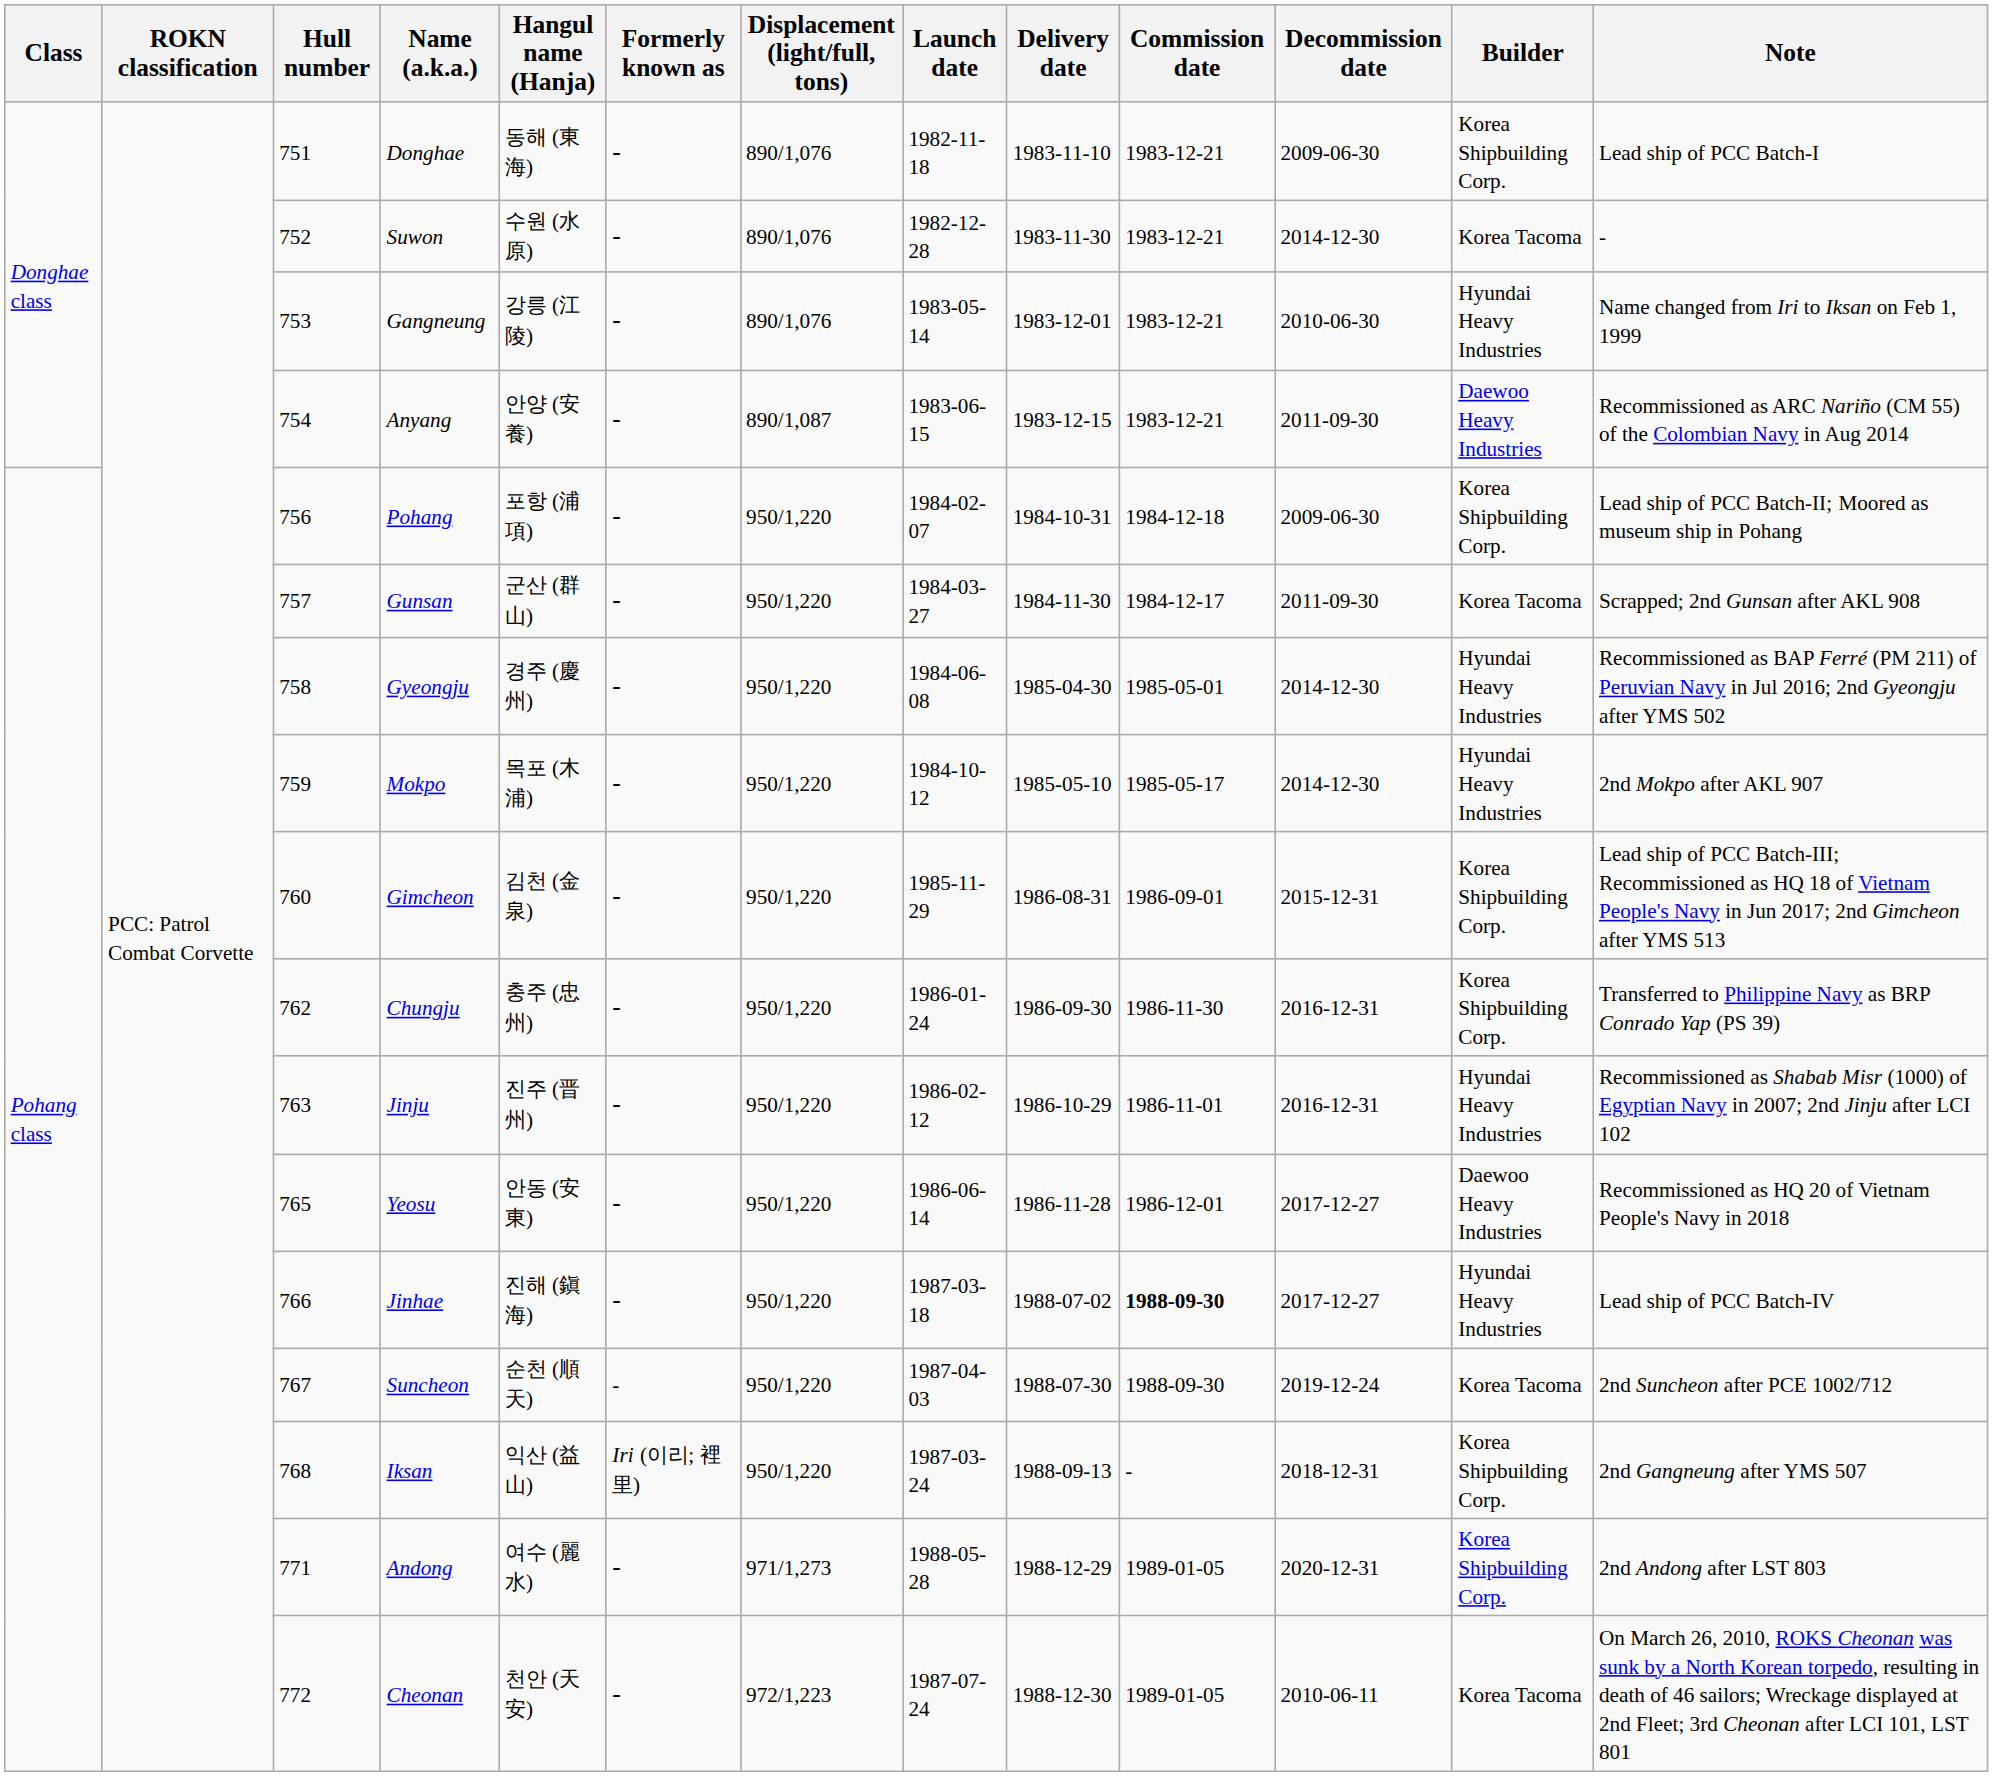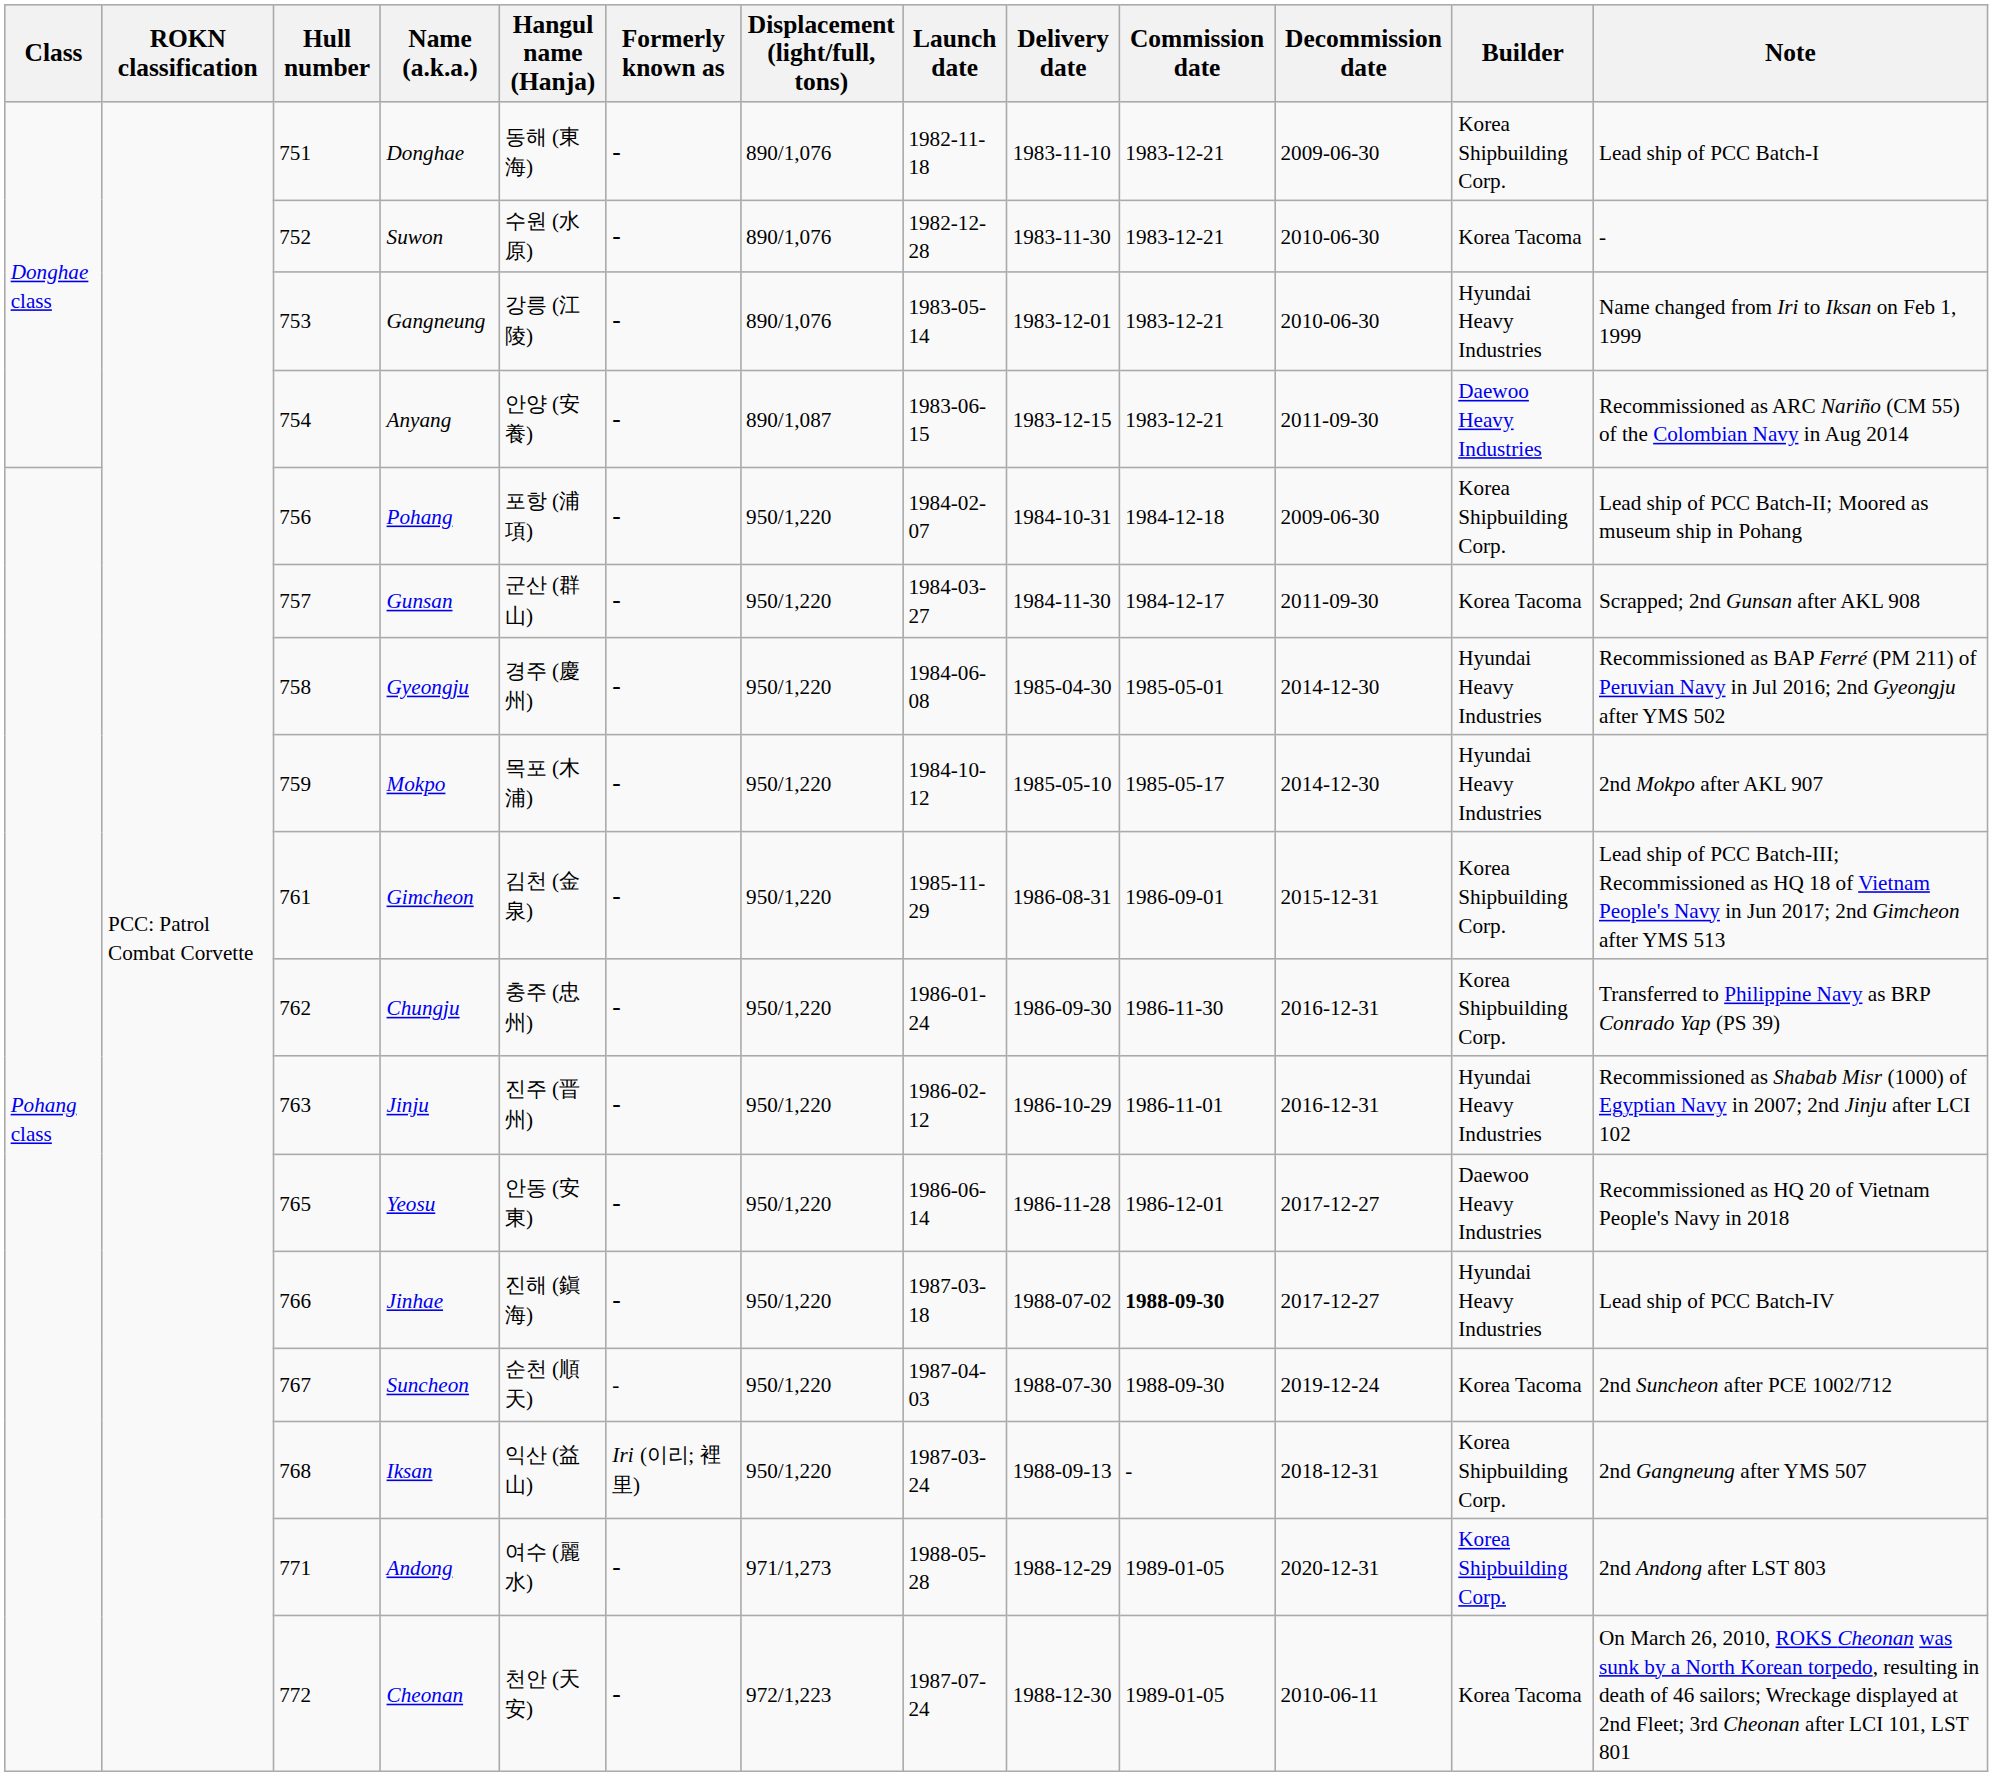Suwon | Decommission date: 2014-12-30 -> 2010-06-30
Gimcheon | Hull number: 760 -> 761
